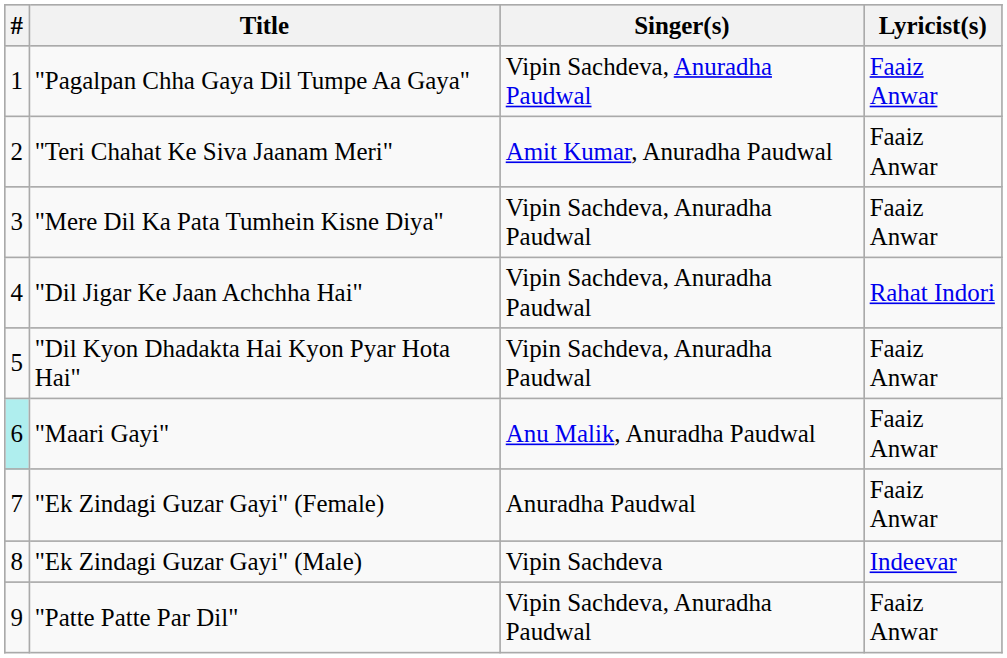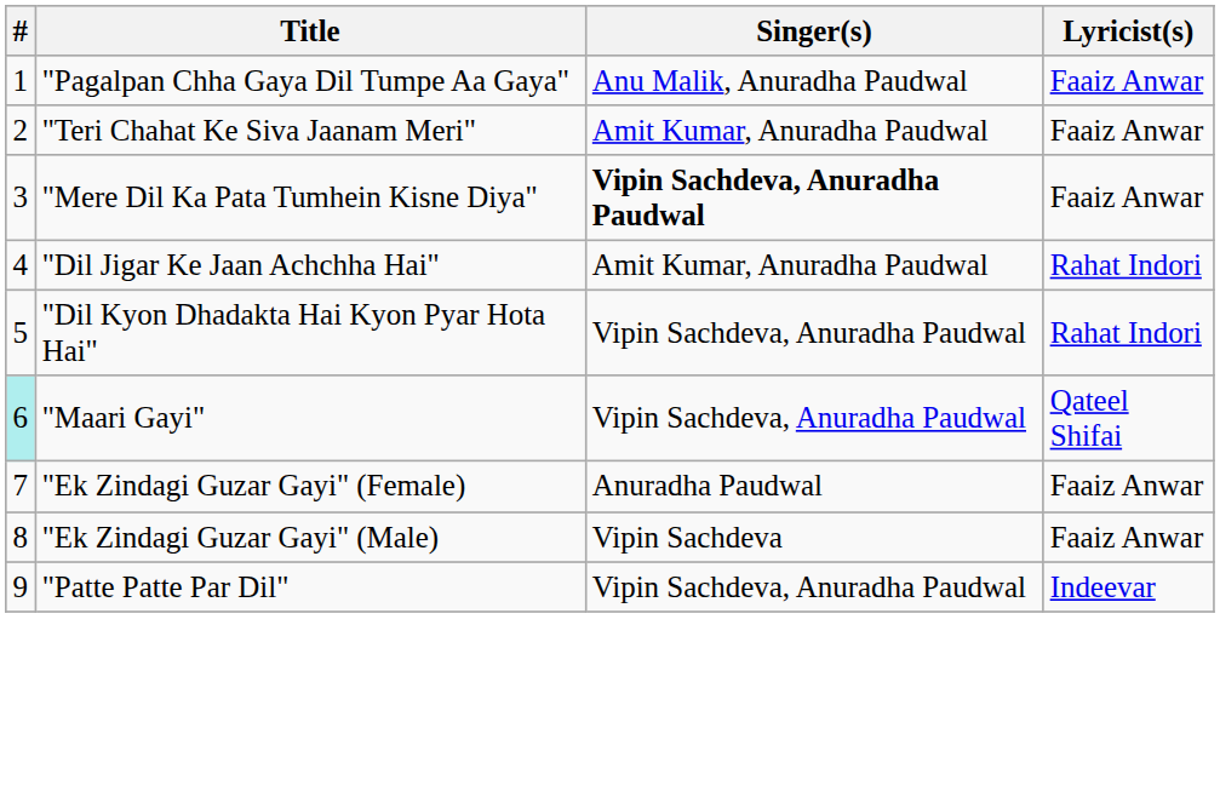"Pagalpan Chha Gaya Dil Tumpe Aa Gaya" | Singer(s): Vipin Sachdeva, Anuradha Paudwal -> Anu Malik, Anuradha Paudwal
"Mere Dil Ka Pata Tumhein Kisne Diya" | Singer(s): normal -> bold
"Dil Jigar Ke Jaan Achchha Hai" | Singer(s): Vipin Sachdeva, Anuradha Paudwal -> Amit Kumar, Anuradha Paudwal
"Dil Kyon Dhadakta Hai Kyon Pyar Hota Hai" | Lyricist(s): Faaiz Anwar -> Rahat Indori
"Maari Gayi" | Singer(s): Anu Malik, Anuradha Paudwal -> Vipin Sachdeva, Anuradha Paudwal
"Maari Gayi" | Lyricist(s): Faaiz Anwar -> Qateel Shifai
"Ek Zindagi Guzar Gayi" (Male) | Lyricist(s): Indeevar -> Faaiz Anwar
"Patte Patte Par Dil" | Lyricist(s): Faaiz Anwar -> Indeevar
